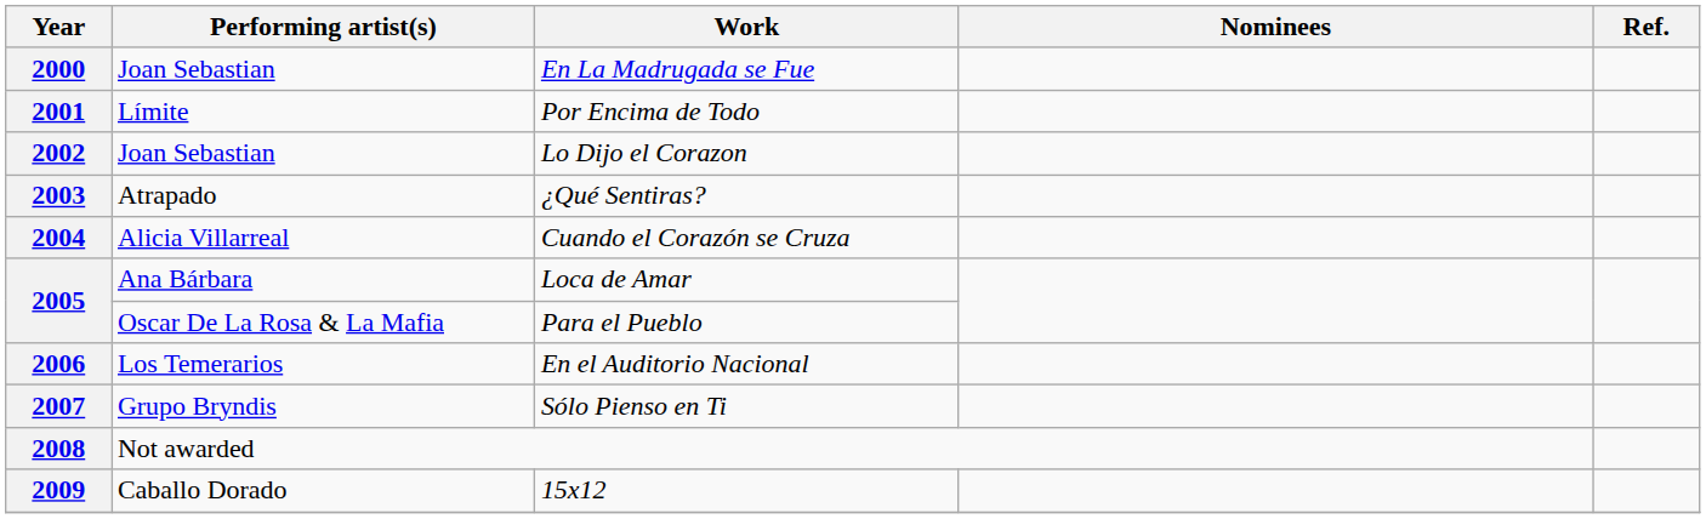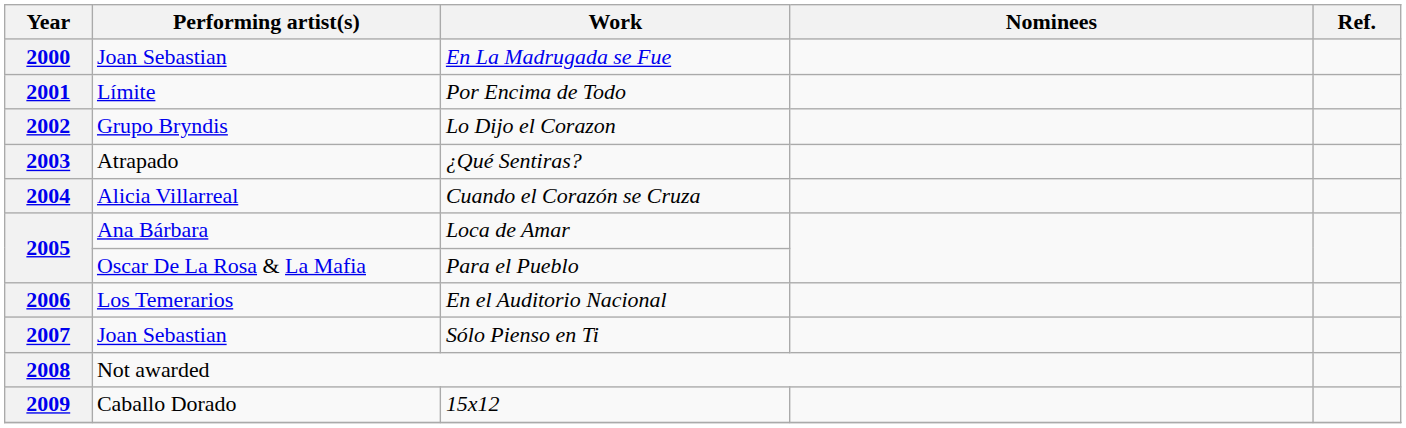2002 | Performing artist(s): Joan Sebastian -> Grupo Bryndis
2007 | Performing artist(s): Grupo Bryndis -> Joan Sebastian
